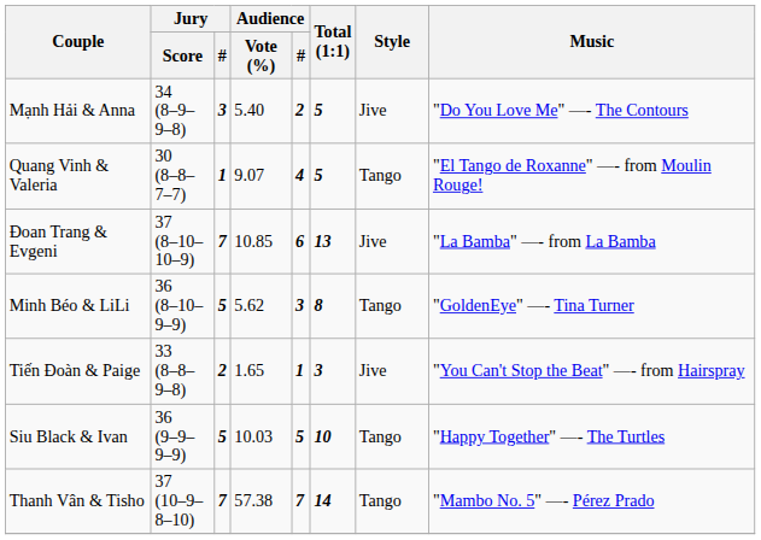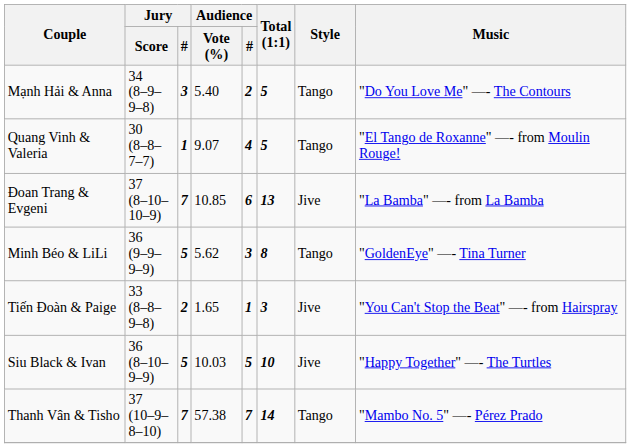Mạnh Hải & Anna | Style: Jive -> Tango
Minh Béo & LiLi | Jury / Score: 36 (8–10–9–9) -> 36 (9–9–9–9)
Siu Black & Ivan | Jury / Score: 36 (9–9–9–9) -> 36 (8–10–9–9)
Siu Black & Ivan | Style: Tango -> Jive
